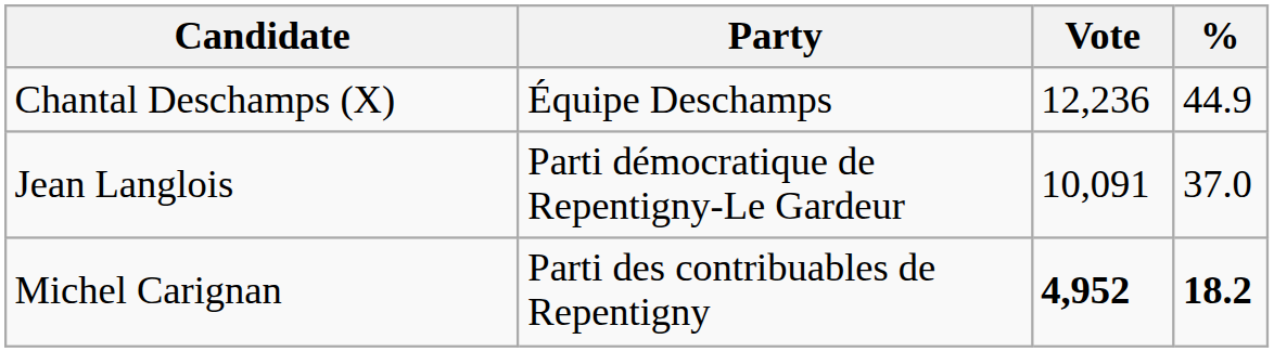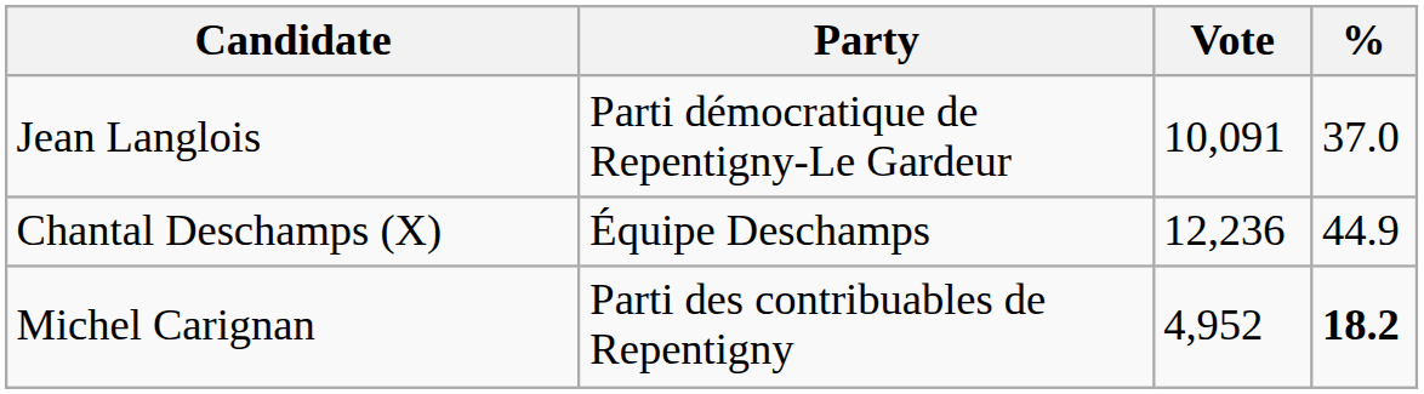rows swapped: Chantal Deschamps (X) <-> Jean Langlois
Michel Carignan | Vote: bold -> normal
